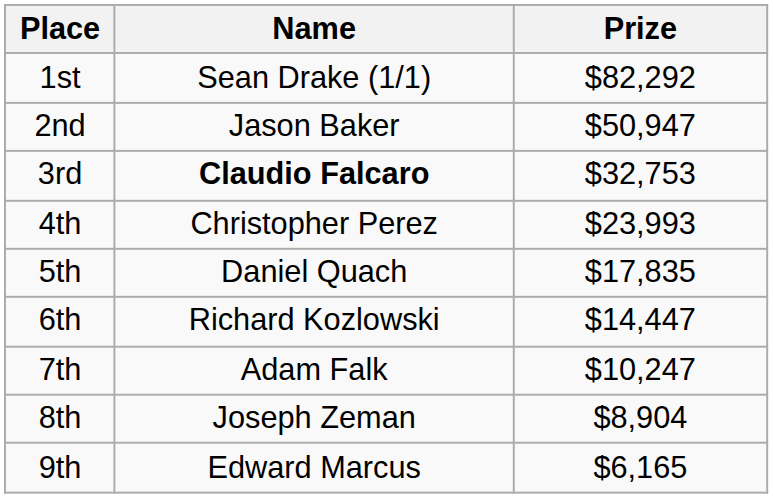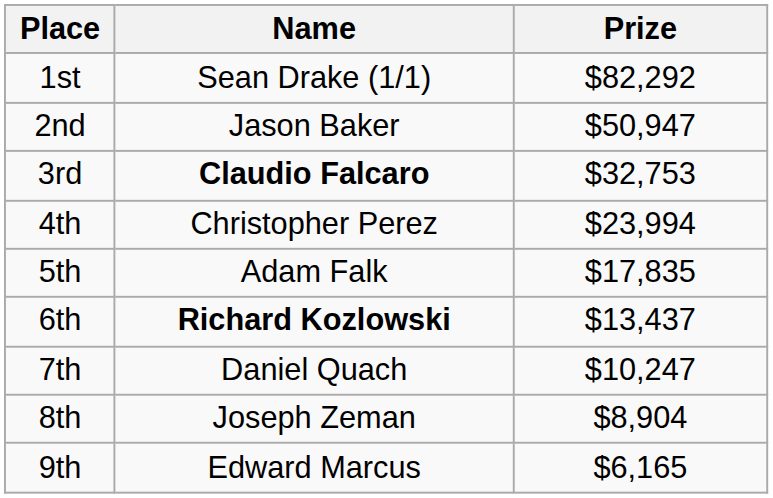4th | Prize: $23,993 -> $23,994
5th | Name: Daniel Quach -> Adam Falk
6th | Name: normal -> bold
6th | Prize: $14,447 -> $13,437
7th | Name: Adam Falk -> Daniel Quach
